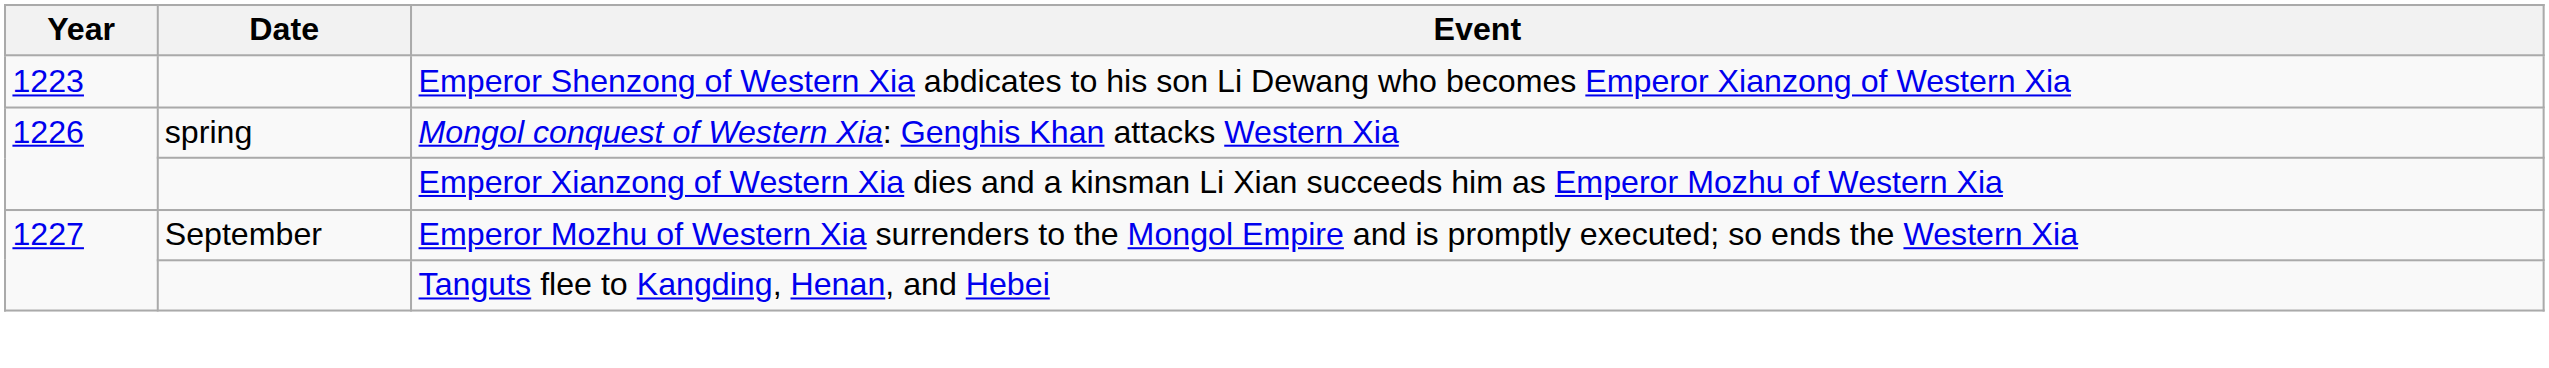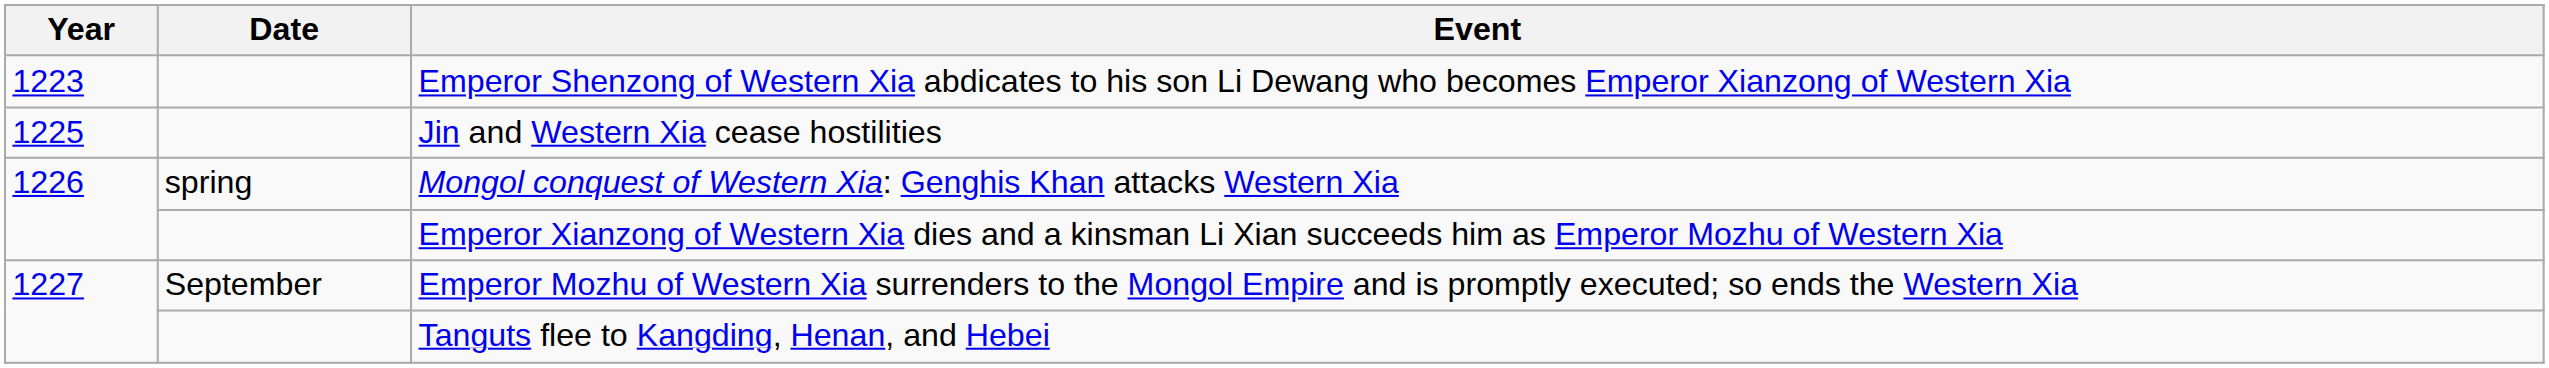+ row: 1225 | Jin and Western Xia cease hostilities
